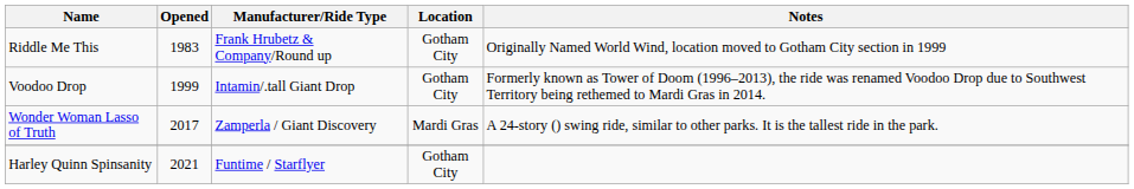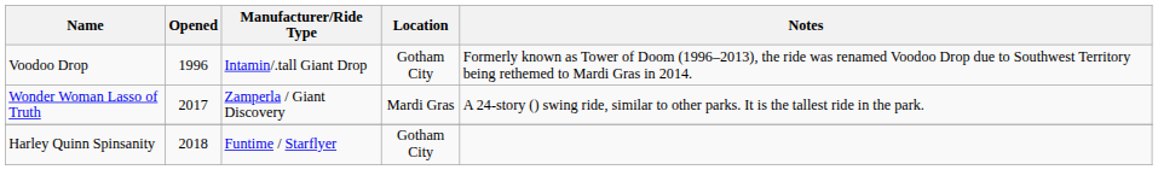- row: Riddle Me This | 1983 | Frank Hrubetz & Company/Round up | Gotham City | Originally Named World Wind, location moved to Gotham City section in 1999
Voodoo Drop | Opened: 1999 -> 1996
Harley Quinn Spinsanity | Opened: 2021 -> 2018
